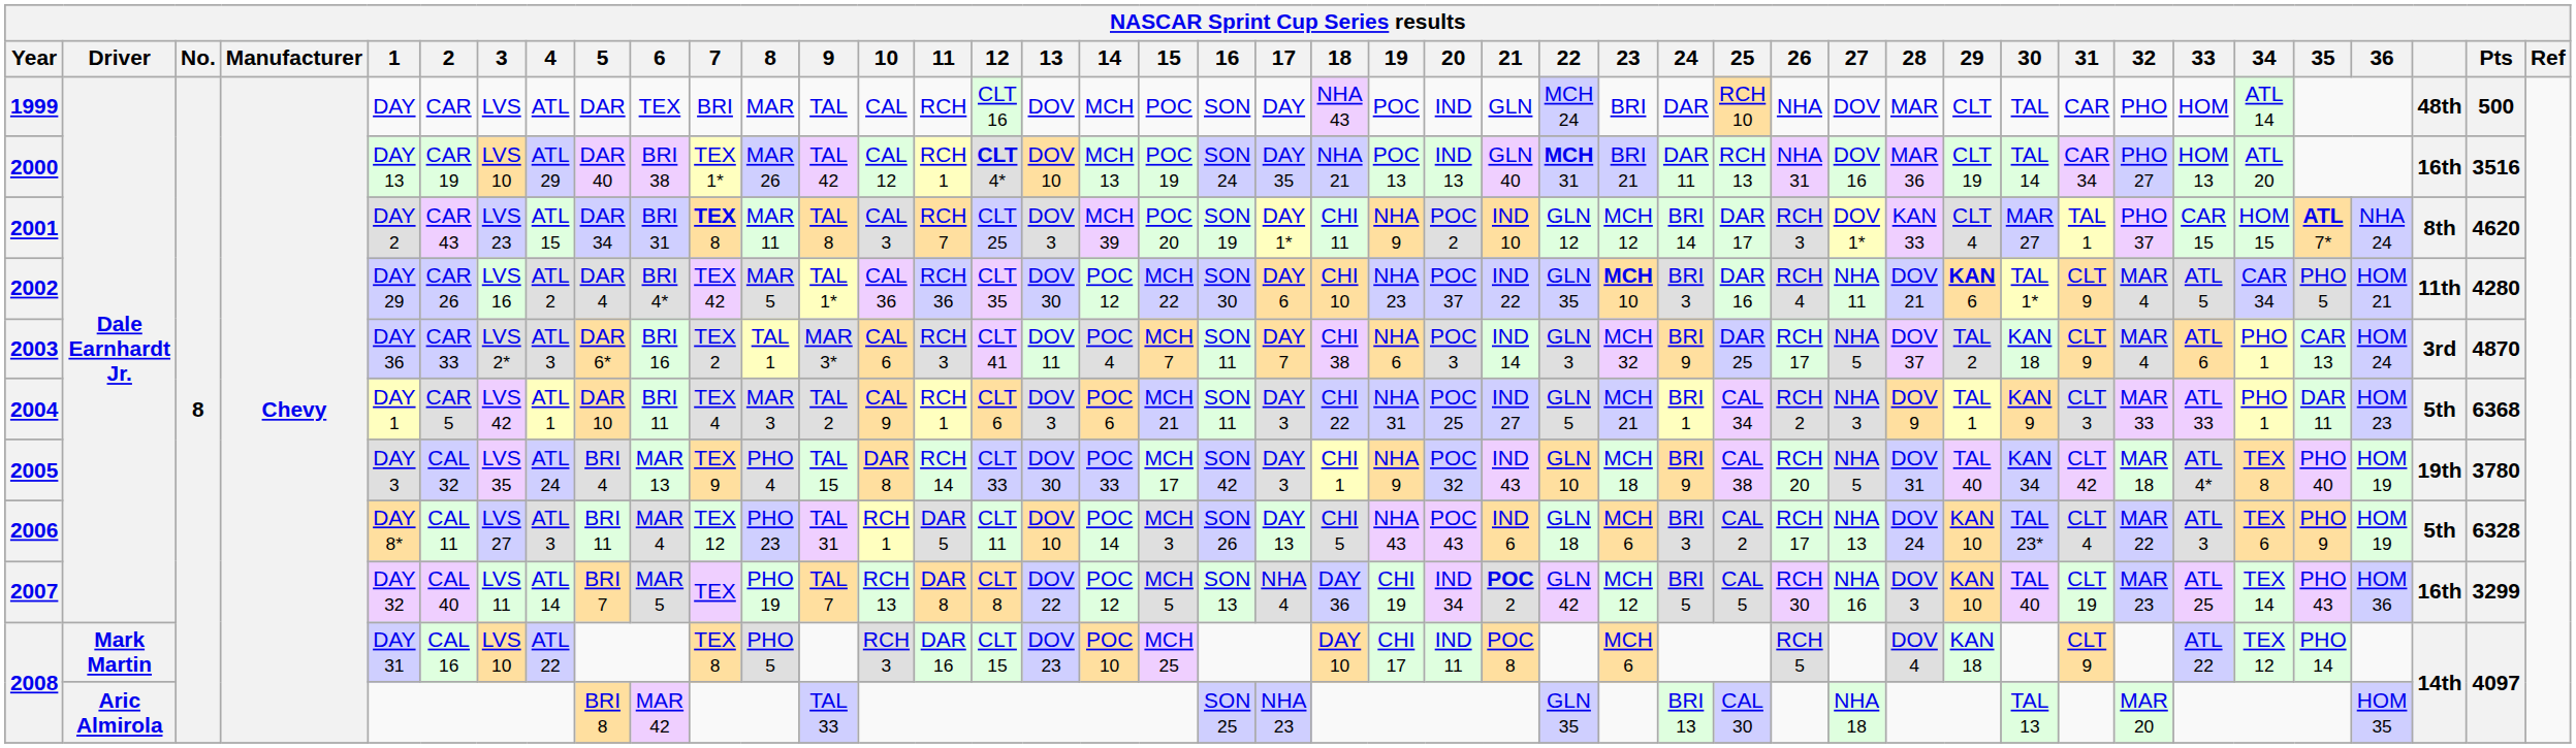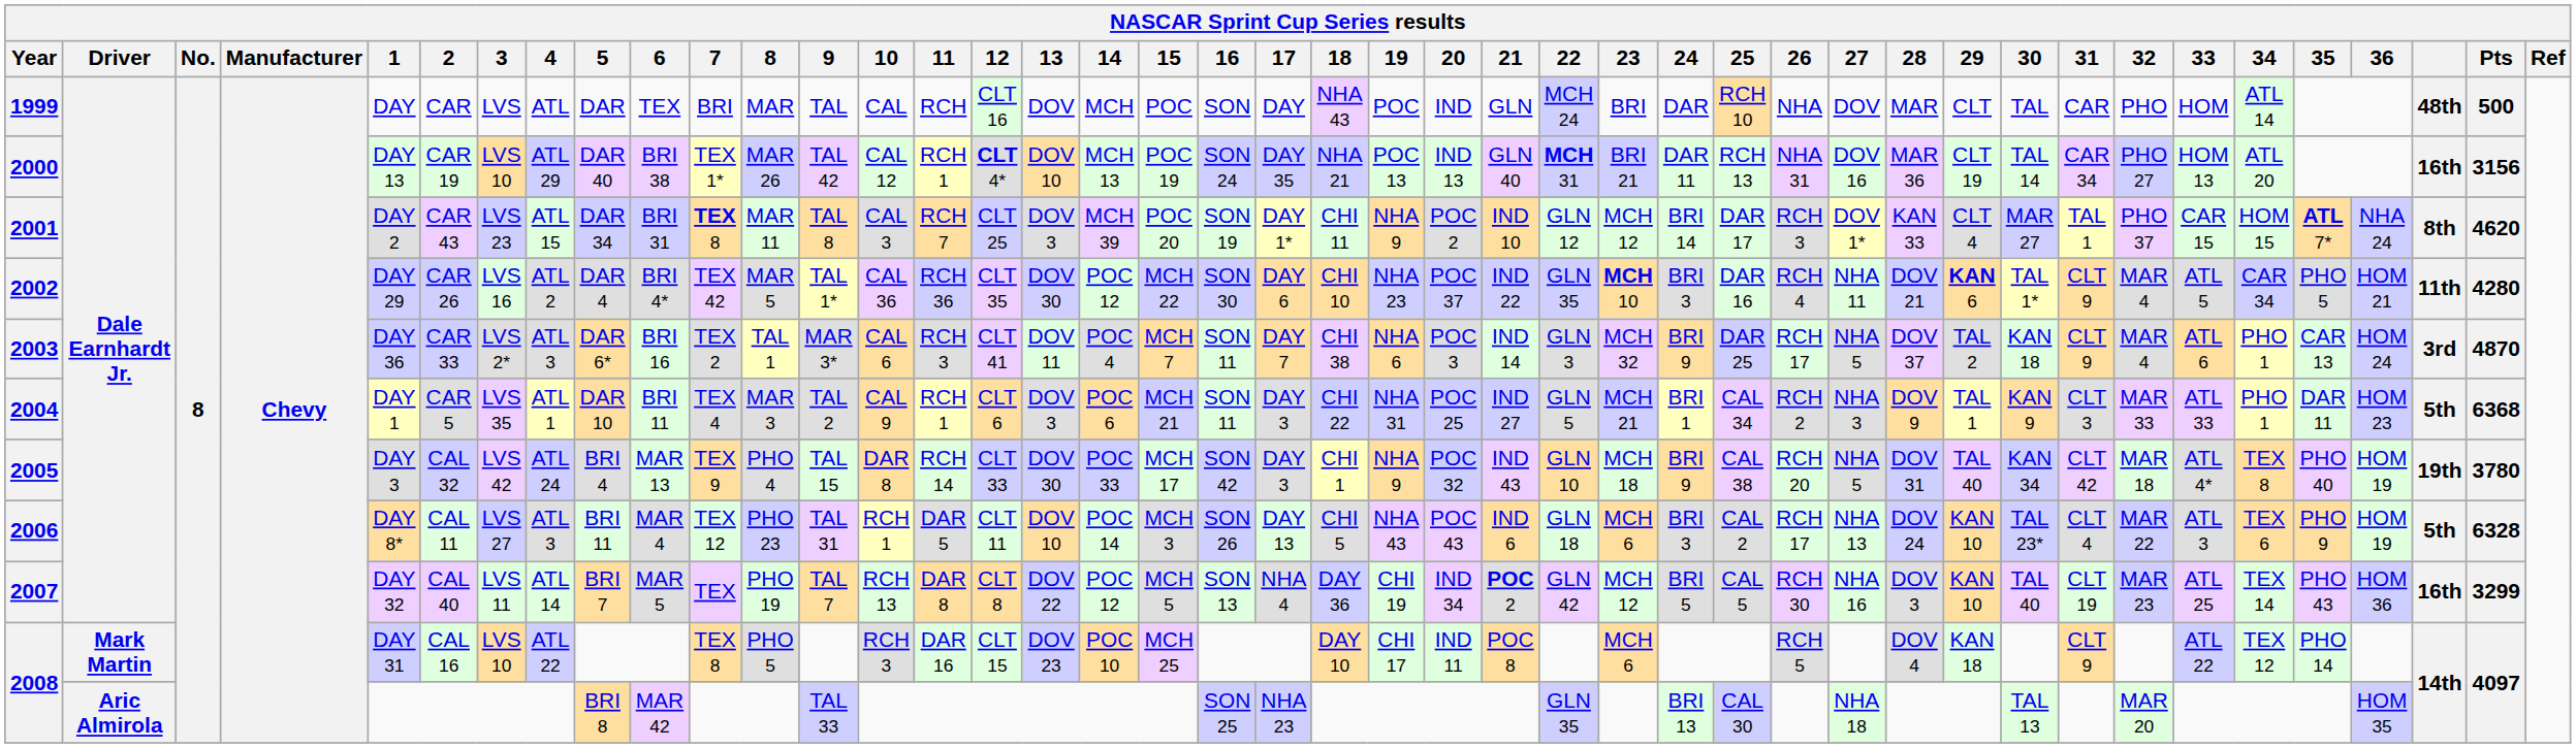2000 | Pts: 3516 -> 3156
2004 | 3: LVS 42 -> LVS 35
2005 | 3: LVS 35 -> LVS 42
